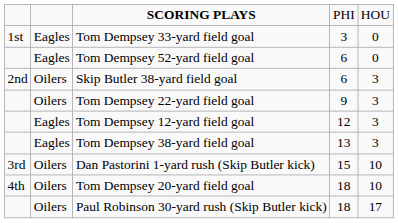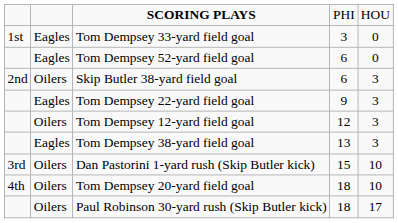Tom Dempsey 22-yard field goal | column 2: Oilers -> Eagles
Tom Dempsey 12-yard field goal | column 2: Eagles -> Oilers
